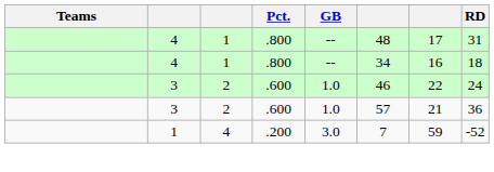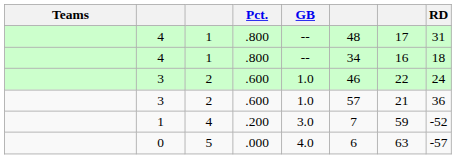+ row: 0 | 5 | .000 | 4.0 | 6 | 63 | -57
